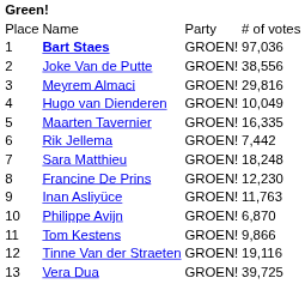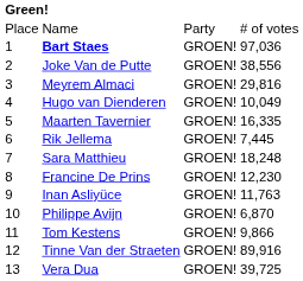Rik Jellema | column 4: 7,442 -> 7,445
Tinne Van der Straeten | column 4: 19,116 -> 89,916
